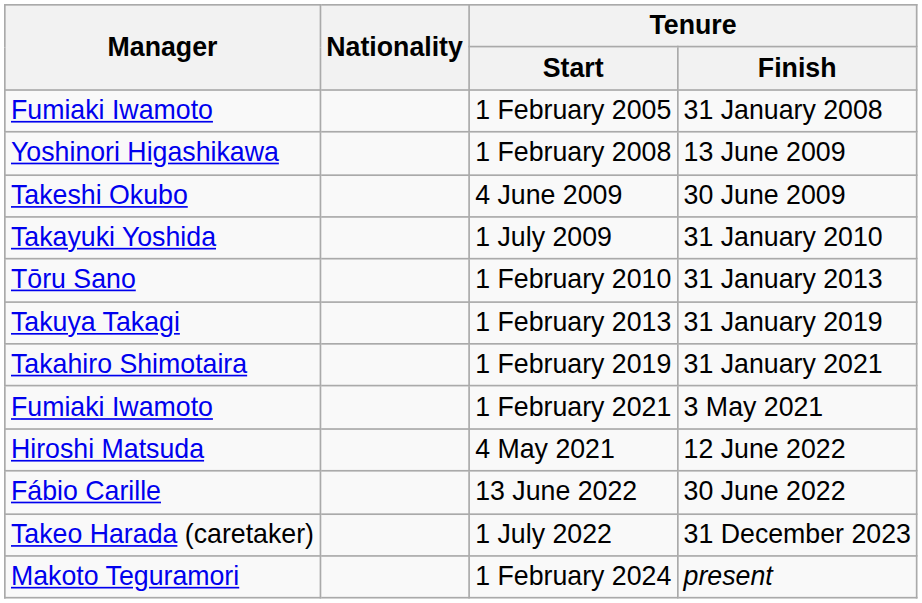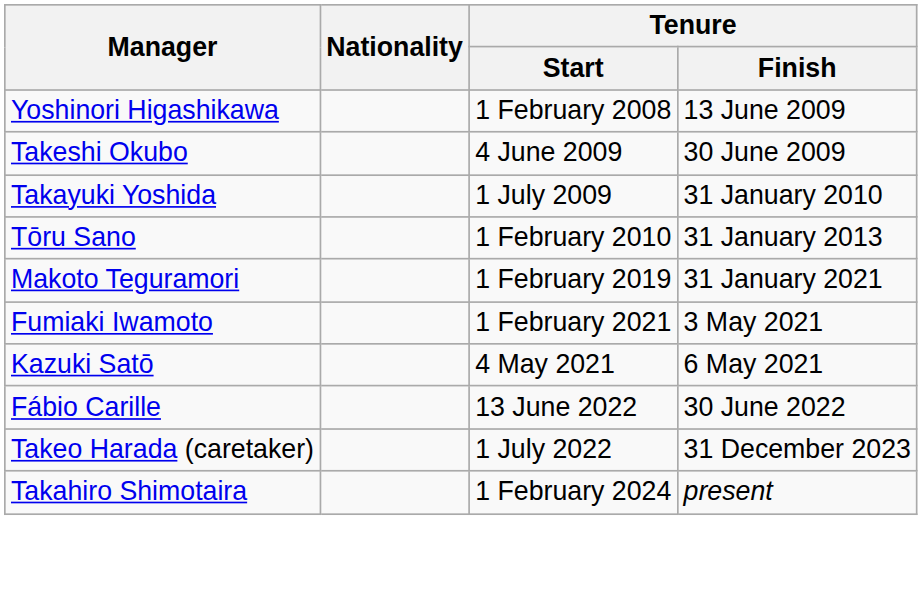- row: Fumiaki Iwamoto | 1 February 2005 | 31 January 2008
- row: Takuya Takagi | 1 February 2013 | 31 January 2019
31 January 2021 | Manager: Takahiro Shimotaira -> Makoto Teguramori
+ row: Kazuki Satō | 4 May 2021 | 6 May 2021
- row: Hiroshi Matsuda | 4 May 2021 | 12 June 2022
present | Manager: Makoto Teguramori -> Takahiro Shimotaira
